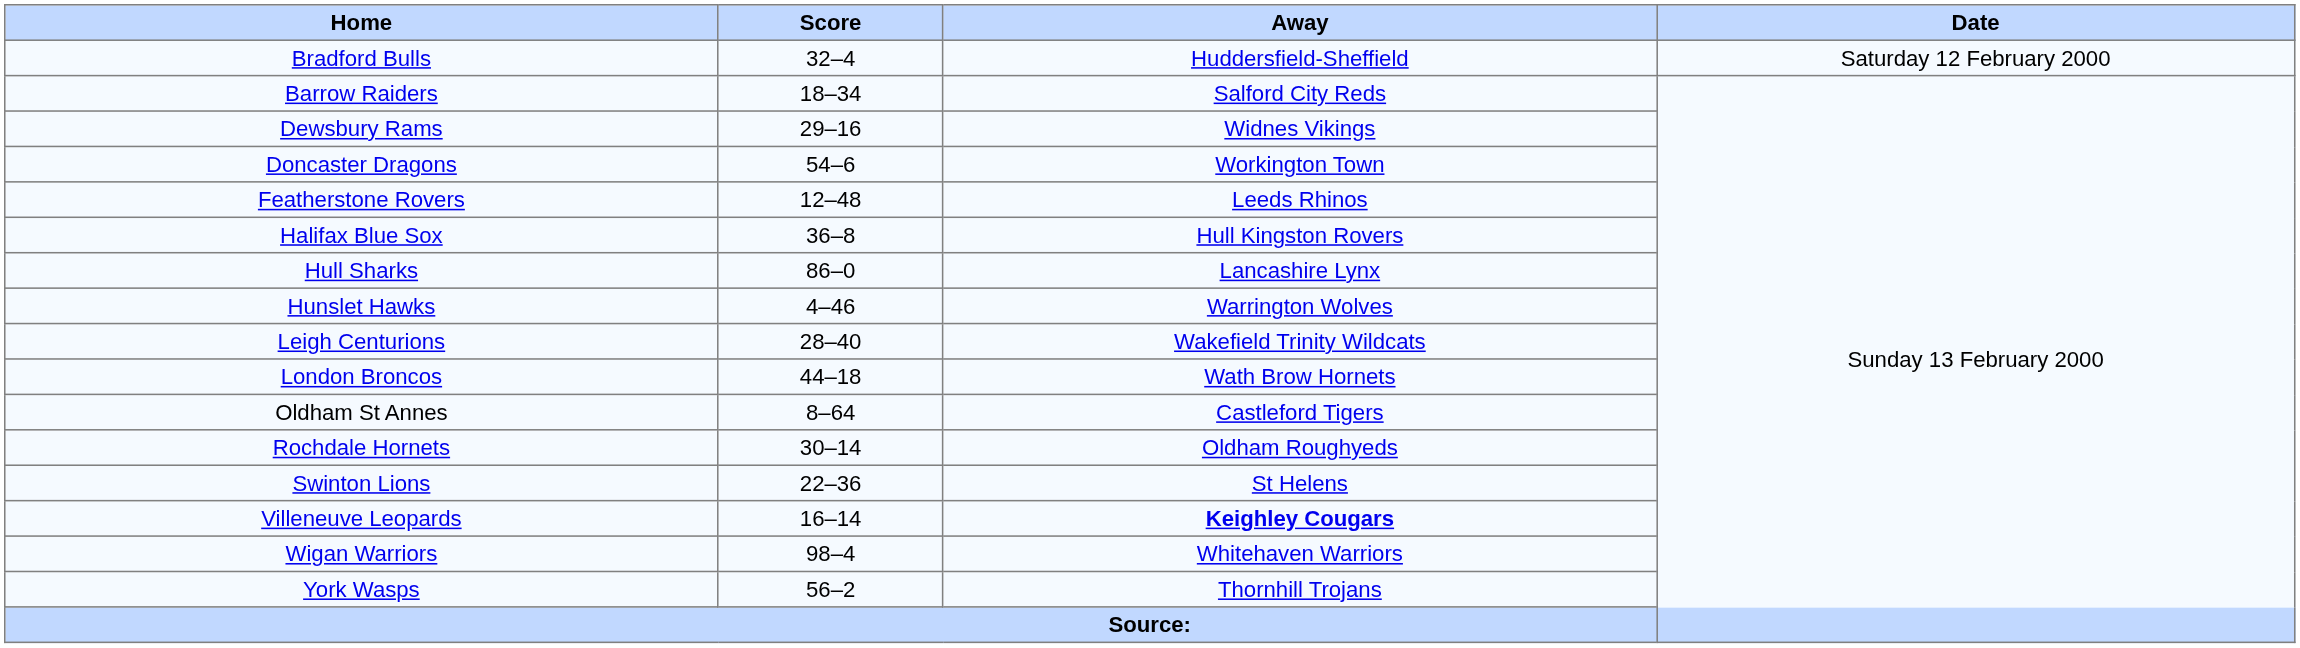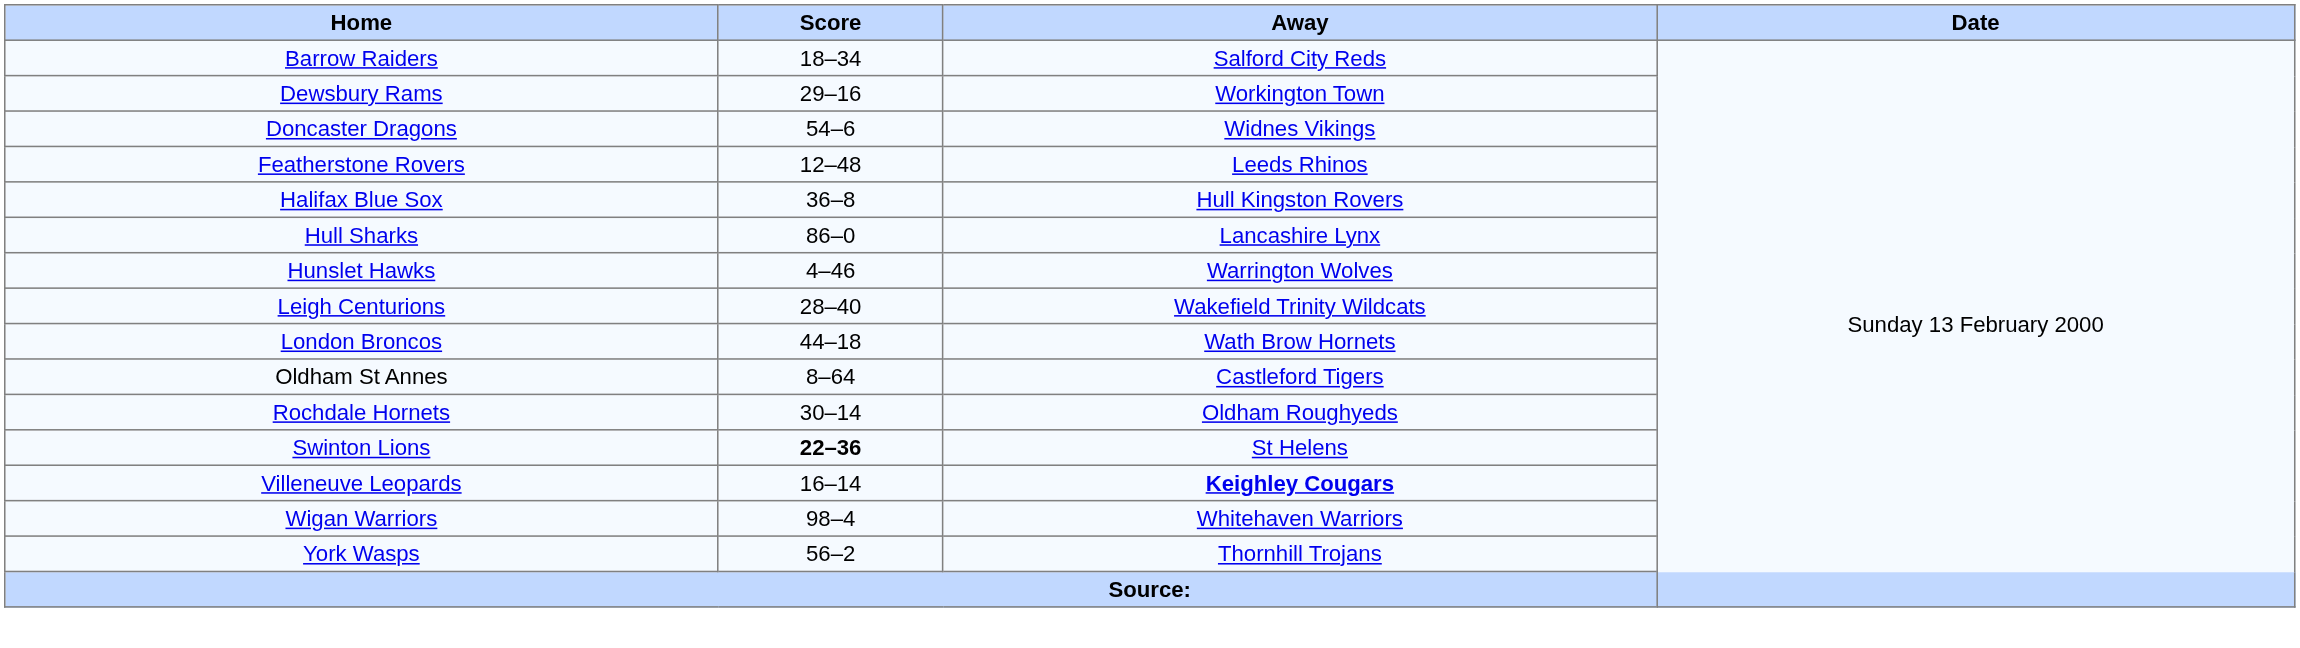- row: Bradford Bulls | 32–4 | Huddersfield-Sheffield | Saturday 12 February 2000
Dewsbury Rams | Away: Widnes Vikings -> Workington Town
Doncaster Dragons | Away: Workington Town -> Widnes Vikings
Swinton Lions | Score: normal -> bold
